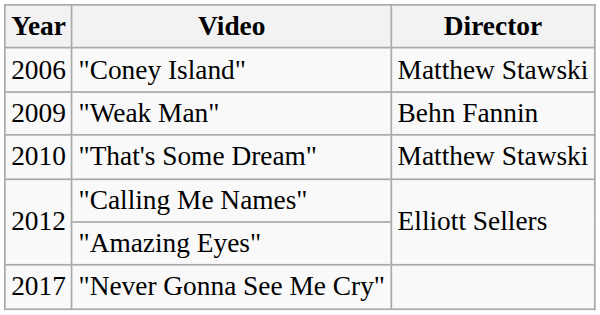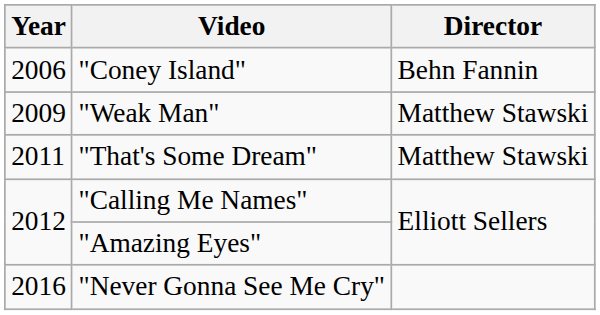"Coney Island" | Director: Matthew Stawski -> Behn Fannin
"Weak Man" | Director: Behn Fannin -> Matthew Stawski
"That's Some Dream" | Year: 2010 -> 2011
"Never Gonna See Me Cry" | Year: 2017 -> 2016
